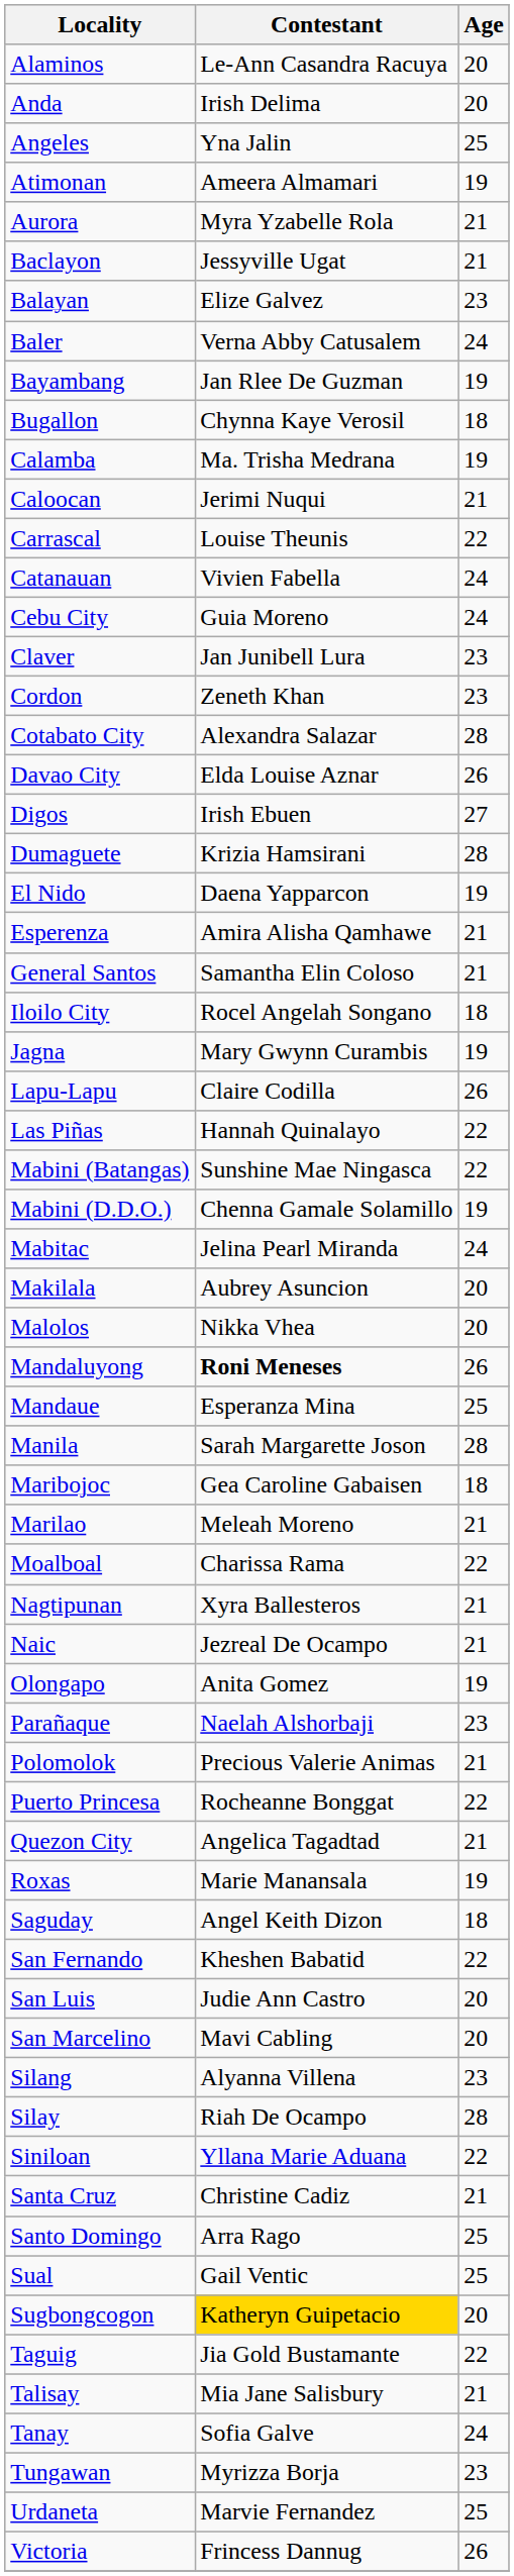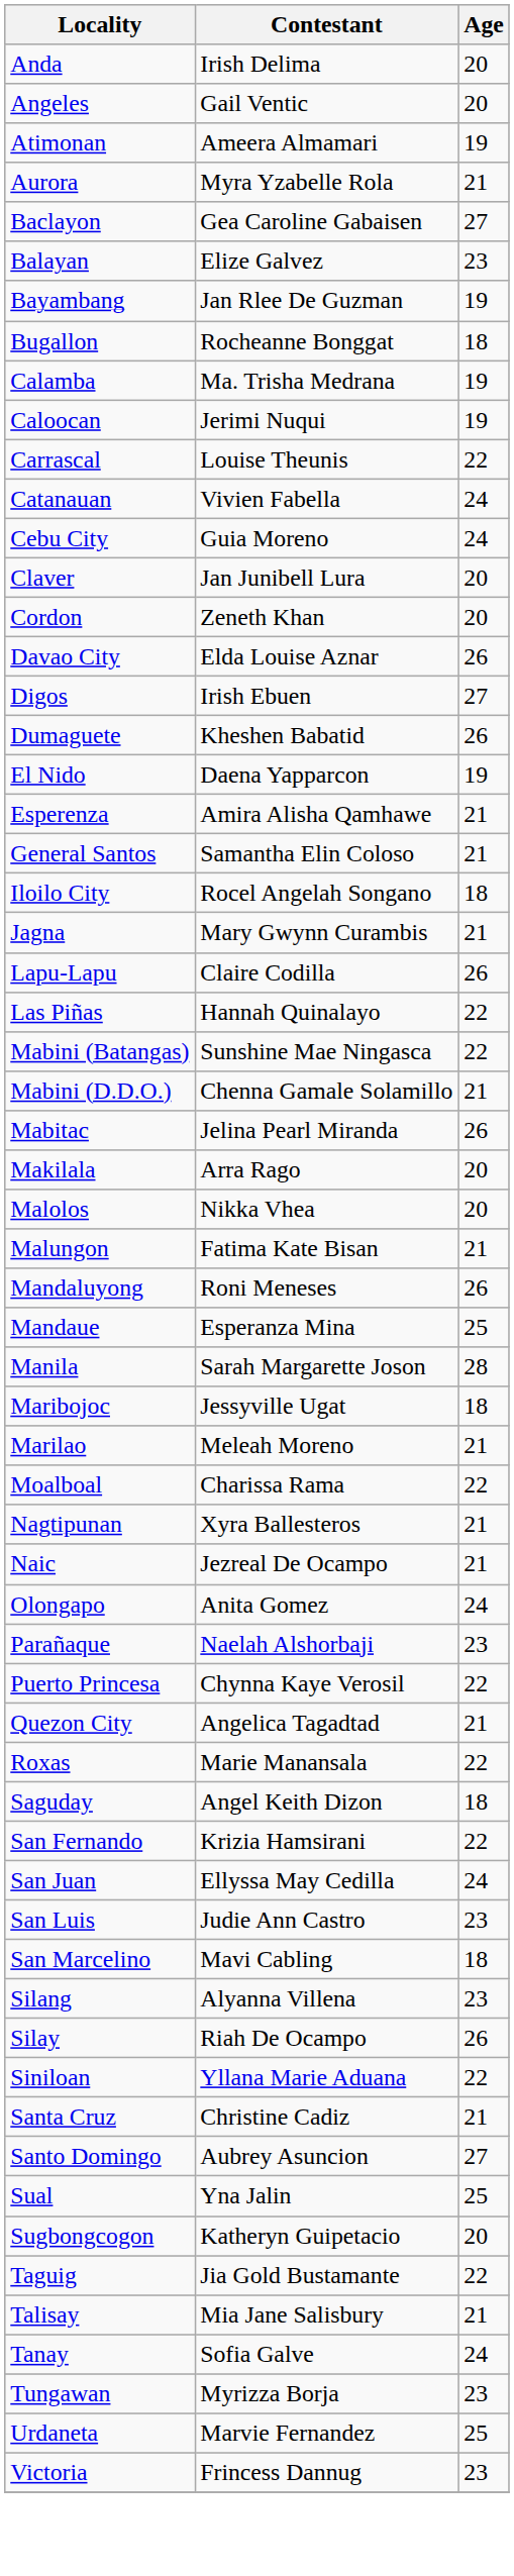- row: Alaminos | Le-Ann Casandra Racuya | 20
Angeles | Contestant: Yna Jalin -> Gail Ventic
Angeles | Age: 25 -> 20
Baclayon | Contestant: Jessyville Ugat -> Gea Caroline Gabaisen
Baclayon | Age: 21 -> 27
- row: Baler | Verna Abby Catusalem | 24
Bugallon | Contestant: Chynna Kaye Verosil -> Rocheanne Bonggat
Caloocan | Age: 21 -> 19
Claver | Age: 23 -> 20
Cordon | Age: 23 -> 20
- row: Cotabato City | Alexandra Salazar | 28
Dumaguete | Contestant: Krizia Hamsirani -> Kheshen Babatid
Dumaguete | Age: 28 -> 26
Jagna | Age: 19 -> 21
Mabini (D.D.O.) | Age: 19 -> 21
Mabitac | Age: 24 -> 26
Makilala | Contestant: Aubrey Asuncion -> Arra Rago
+ row: Malungon | Fatima Kate Bisan | 21
Mandaluyong | Contestant: bold -> normal
Maribojoc | Contestant: Gea Caroline Gabaisen -> Jessyville Ugat
Olongapo | Age: 19 -> 24
- row: Polomolok | Precious Valerie Animas | 21
Puerto Princesa | Contestant: Rocheanne Bonggat -> Chynna Kaye Verosil
Roxas | Age: 19 -> 22
San Fernando | Contestant: Kheshen Babatid -> Krizia Hamsirani
+ row: San Juan | Ellyssa May Cedilla | 24
San Luis | Age: 20 -> 23
San Marcelino | Age: 20 -> 18
Silay | Age: 28 -> 26
Santo Domingo | Contestant: Arra Rago -> Aubrey Asuncion
Santo Domingo | Age: 25 -> 27
Sual | Contestant: Gail Ventic -> Yna Jalin
Sugbongcogon | Contestant: gold background -> no background
Victoria | Age: 26 -> 23
